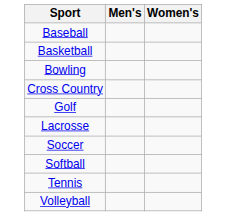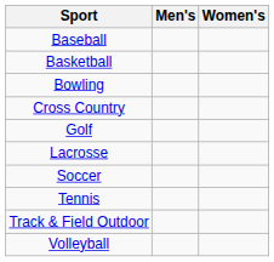- row: Softball
+ row: Track & Field Outdoor
